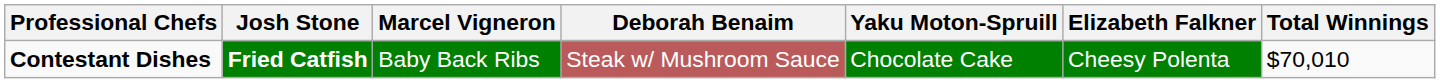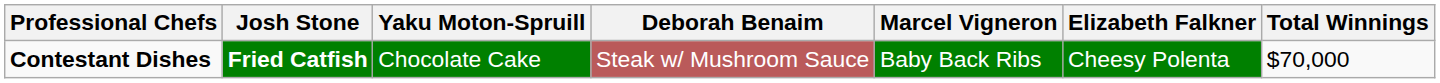columns swapped: Yaku Moton-Spruill <-> Marcel Vigneron
Contestant Dishes | Total Winnings: $70,010 -> $70,000
